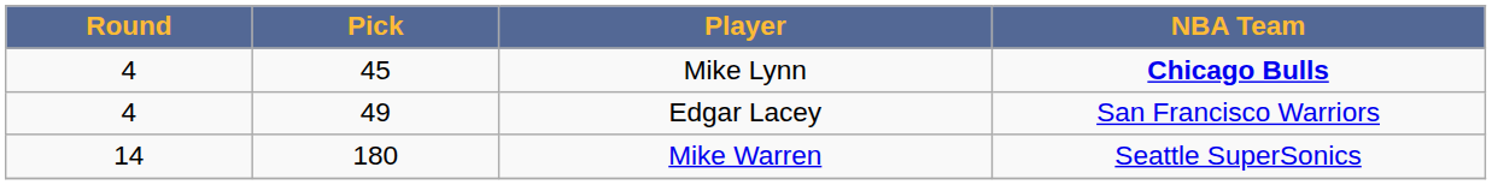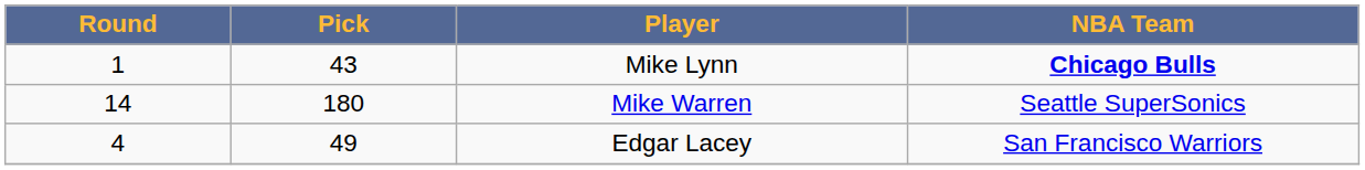Mike Lynn | Round: 4 -> 1
Mike Lynn | Pick: 45 -> 43
rows swapped: Edgar Lacey <-> Mike Warren
